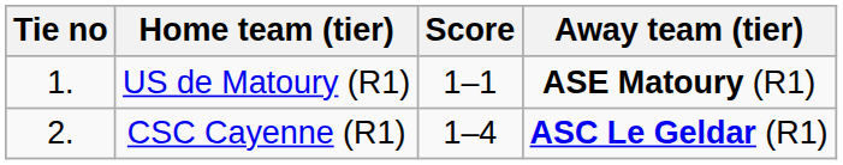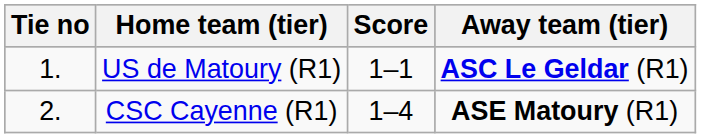US de Matoury (R1) | Away team (tier): ASE Matoury (R1) -> ASC Le Geldar (R1)
CSC Cayenne (R1) | Away team (tier): ASC Le Geldar (R1) -> ASE Matoury (R1)
